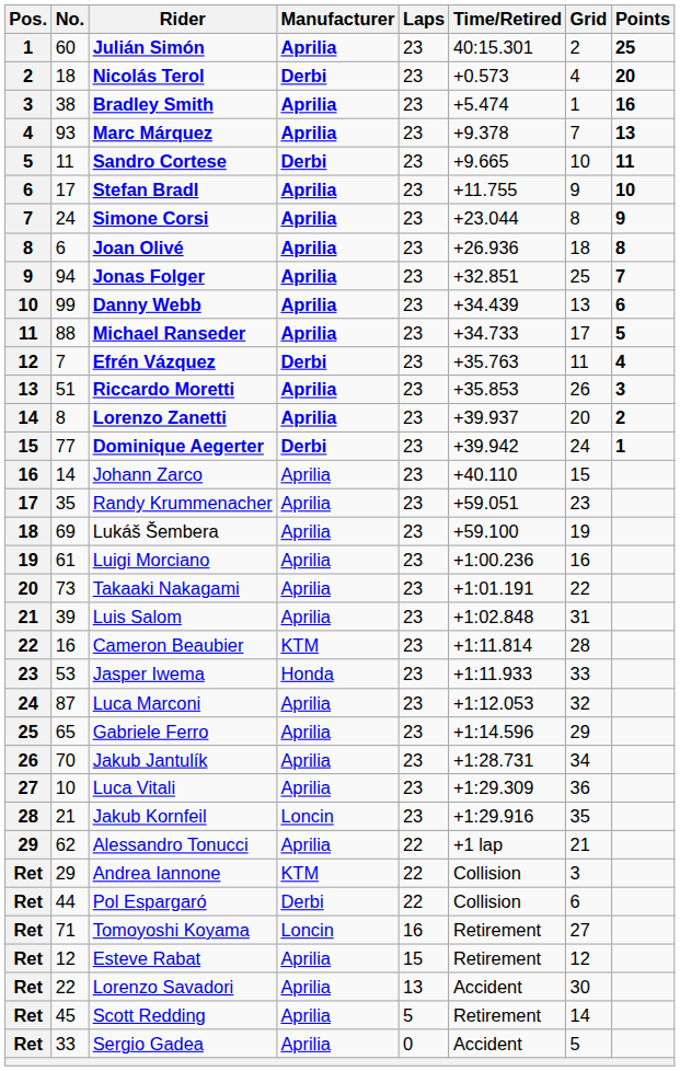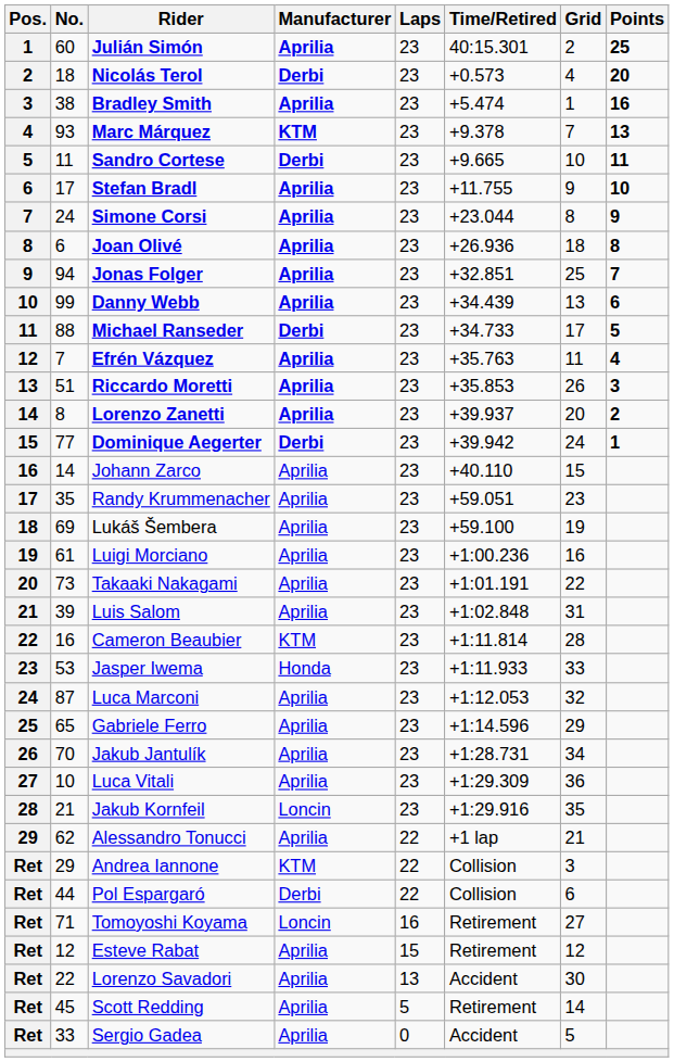Marc Márquez | Manufacturer: Aprilia -> KTM
Michael Ranseder | Manufacturer: Aprilia -> Derbi
Efrén Vázquez | Manufacturer: Derbi -> Aprilia
